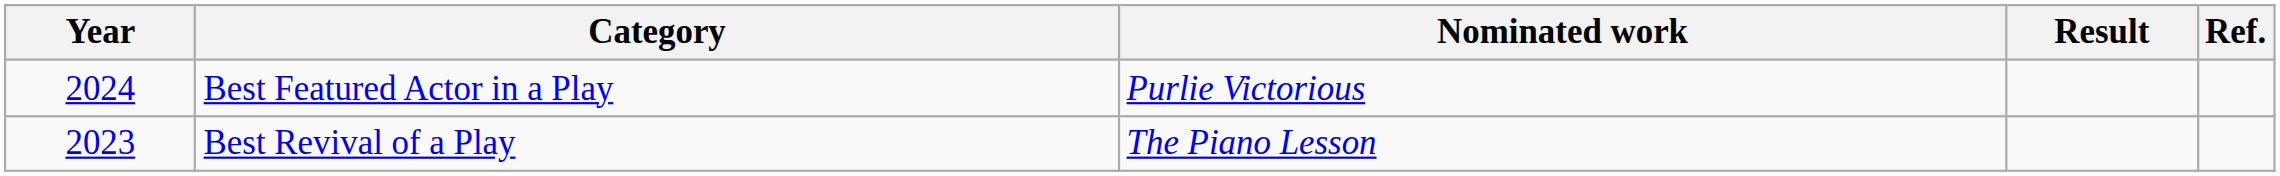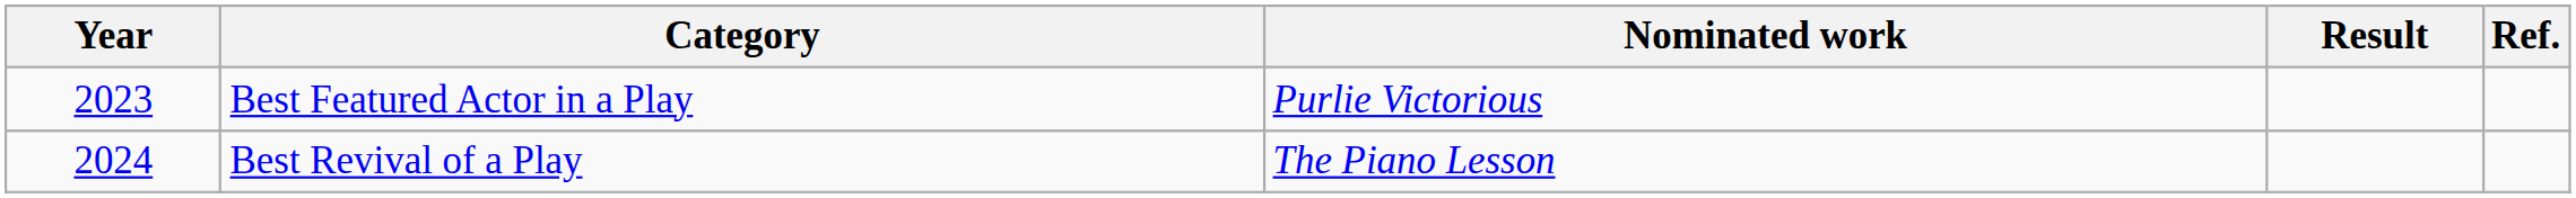Best Featured Actor in a Play | Year: 2024 -> 2023
Best Revival of a Play | Year: 2023 -> 2024
